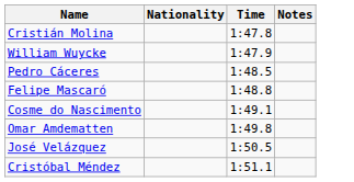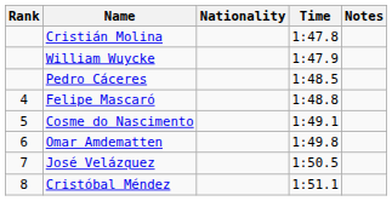+ column: Rank | 4 | 5 | 6 | 7 | 8
